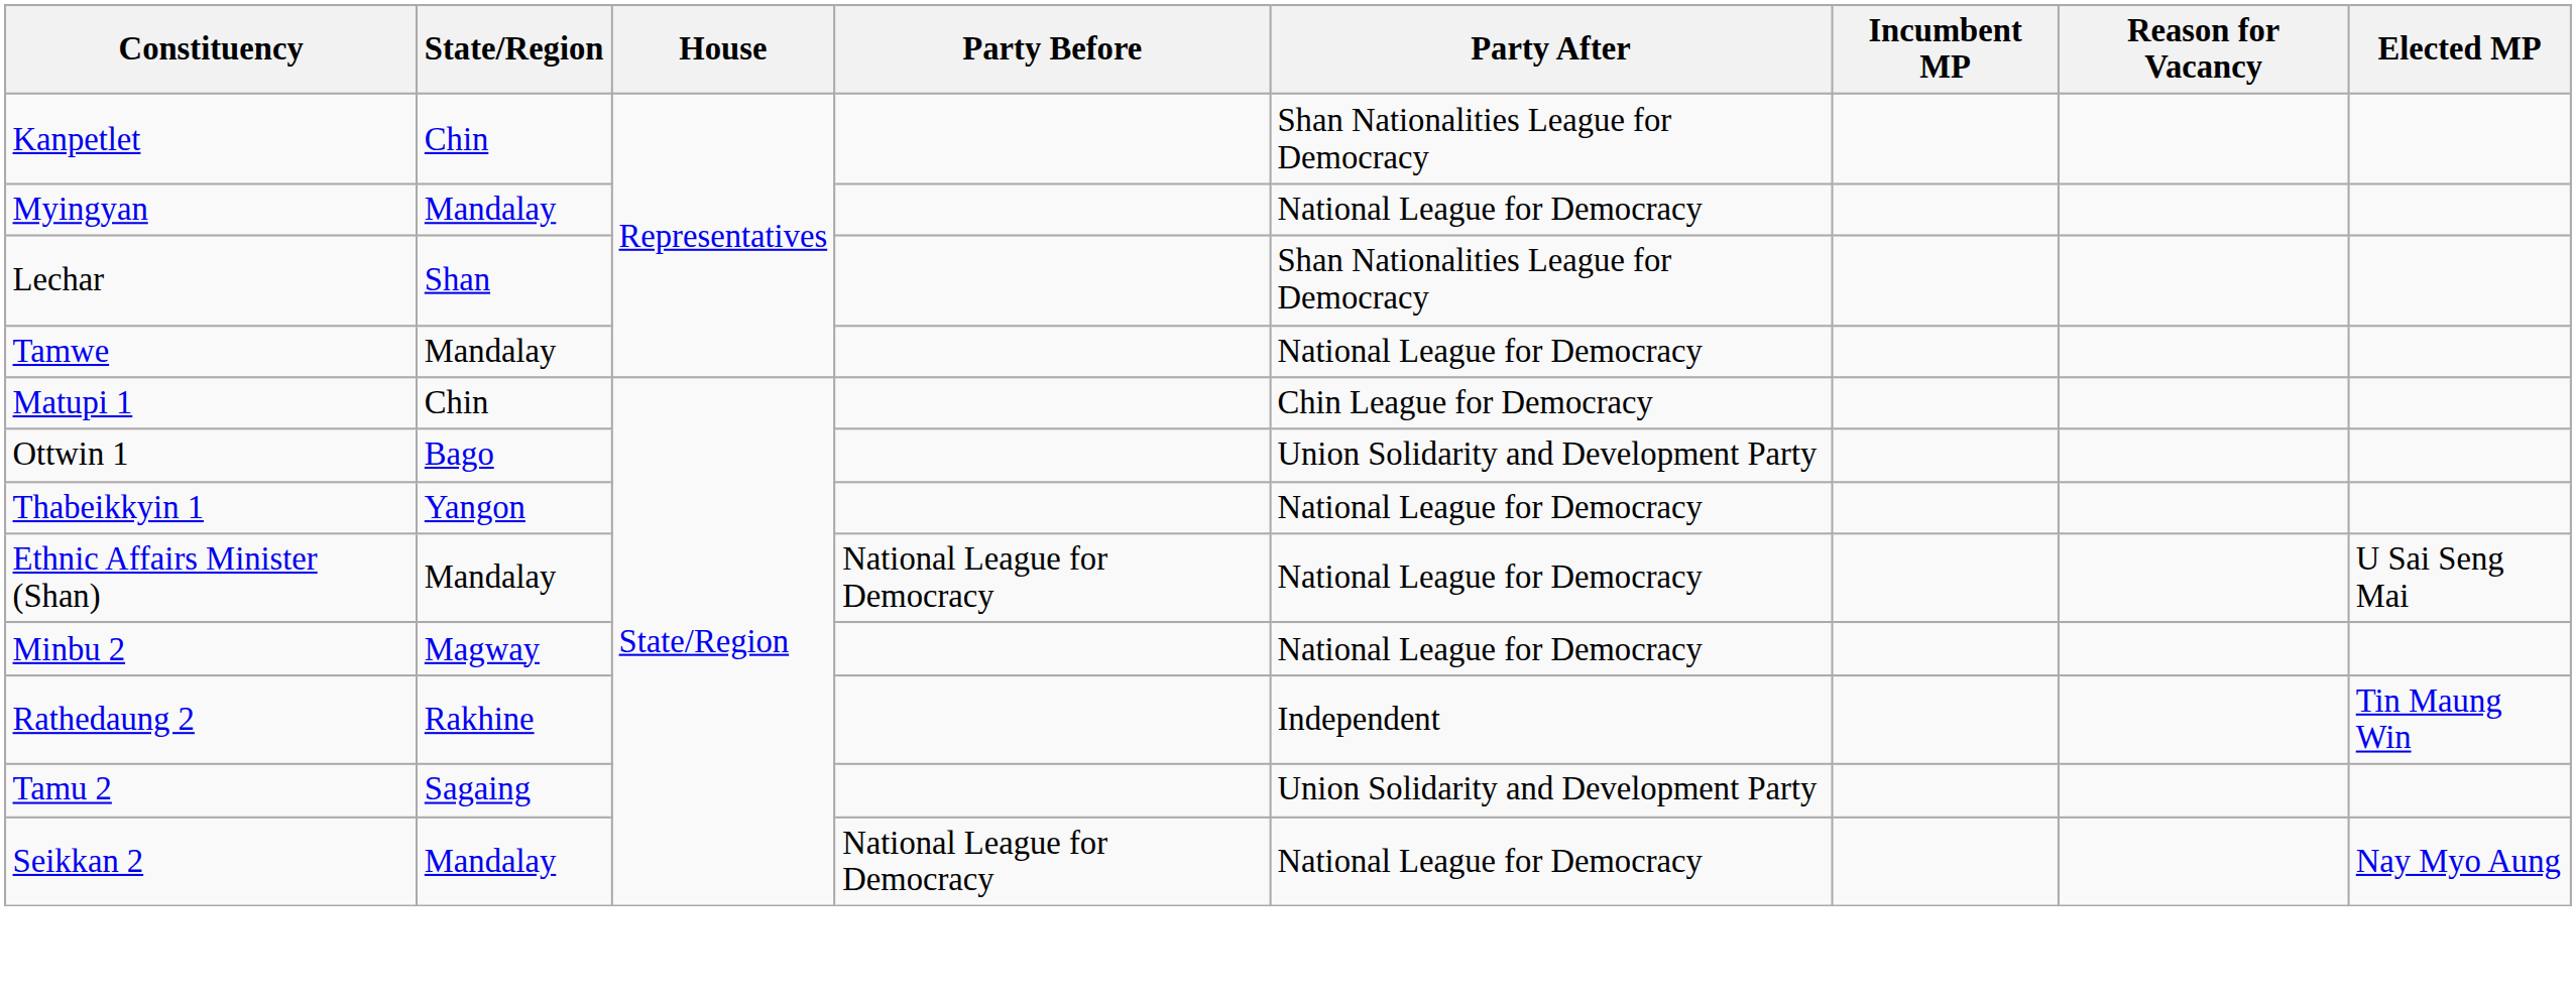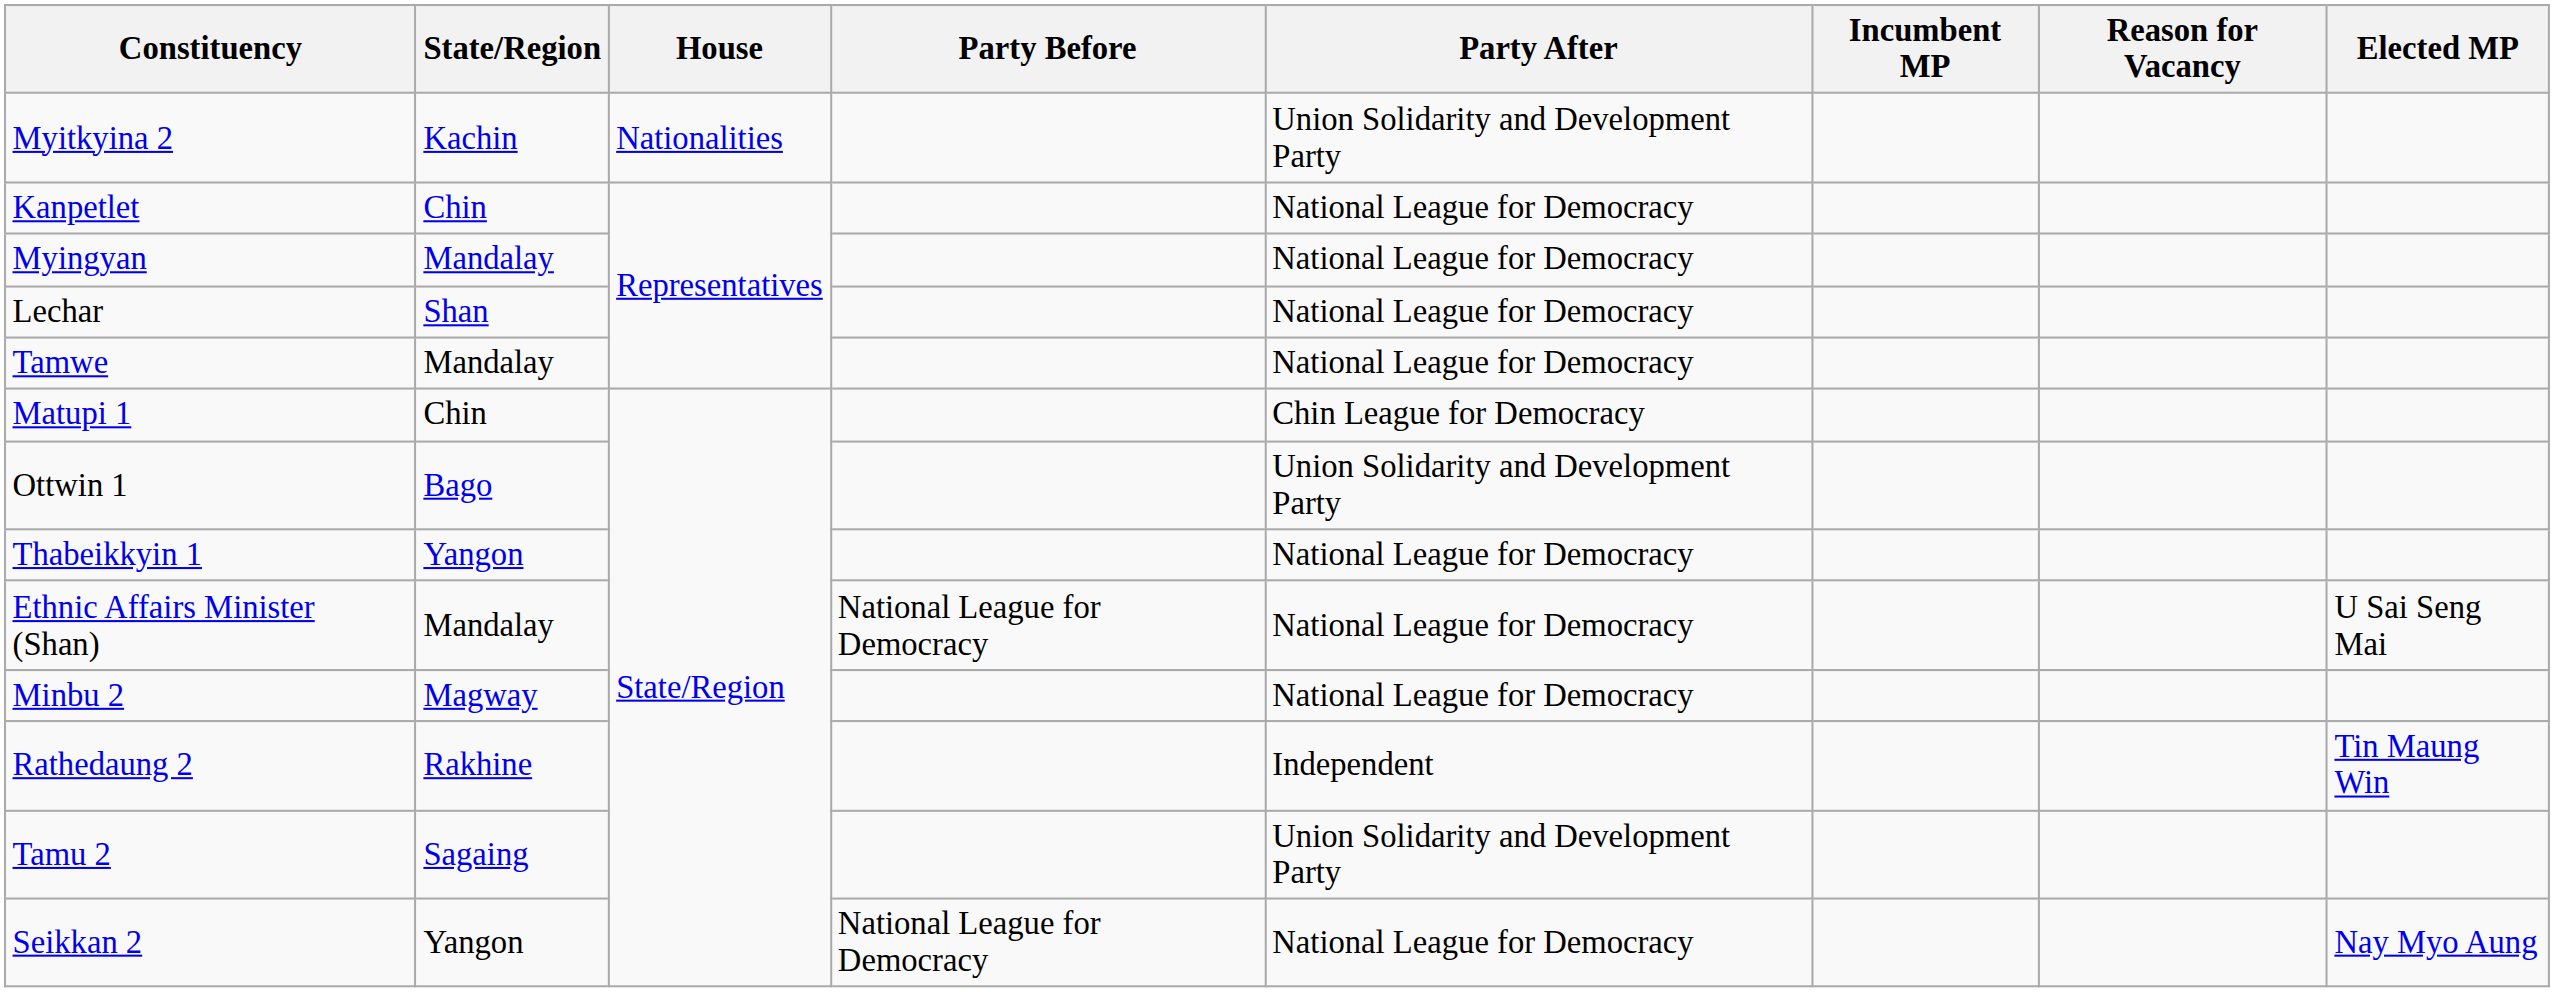+ row: Myitkyina 2 | Kachin | Nationalities | Union Solidarity and Development Party
Kanpetlet | Party After: Shan Nationalities League for Democracy -> National League for Democracy
Lechar | Party After: Shan Nationalities League for Democracy -> National League for Democracy
Seikkan 2 | State/Region: Mandalay -> Yangon
